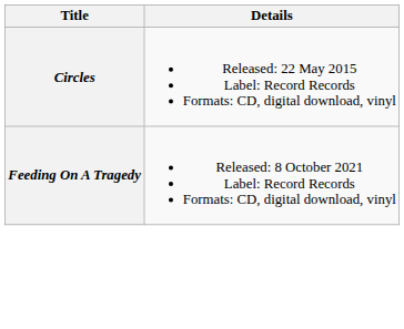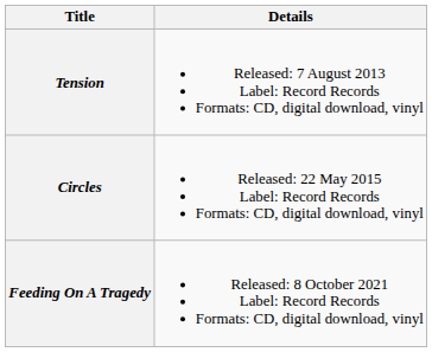+ row: Tension | Released: 7 August 2013 Label: Record Records Formats: CD, digital download, vinyl
